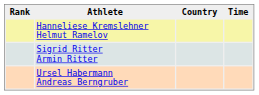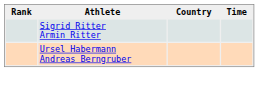- row: Hanneliese Kremslehner Helmut Ramelov
